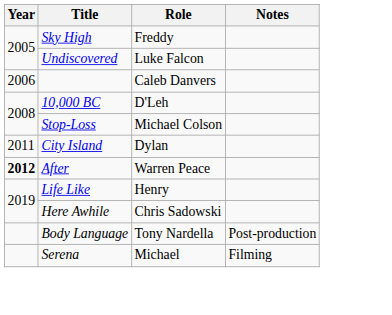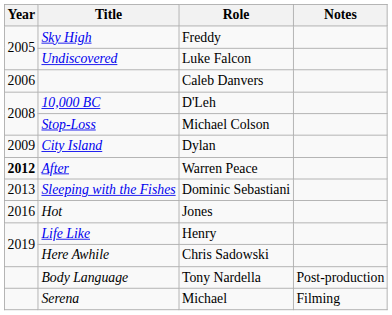City Island | Year: 2011 -> 2009
+ row: 2013 | Sleeping with the Fishes | Dominic Sebastiani
+ row: 2016 | Hot | Jones
